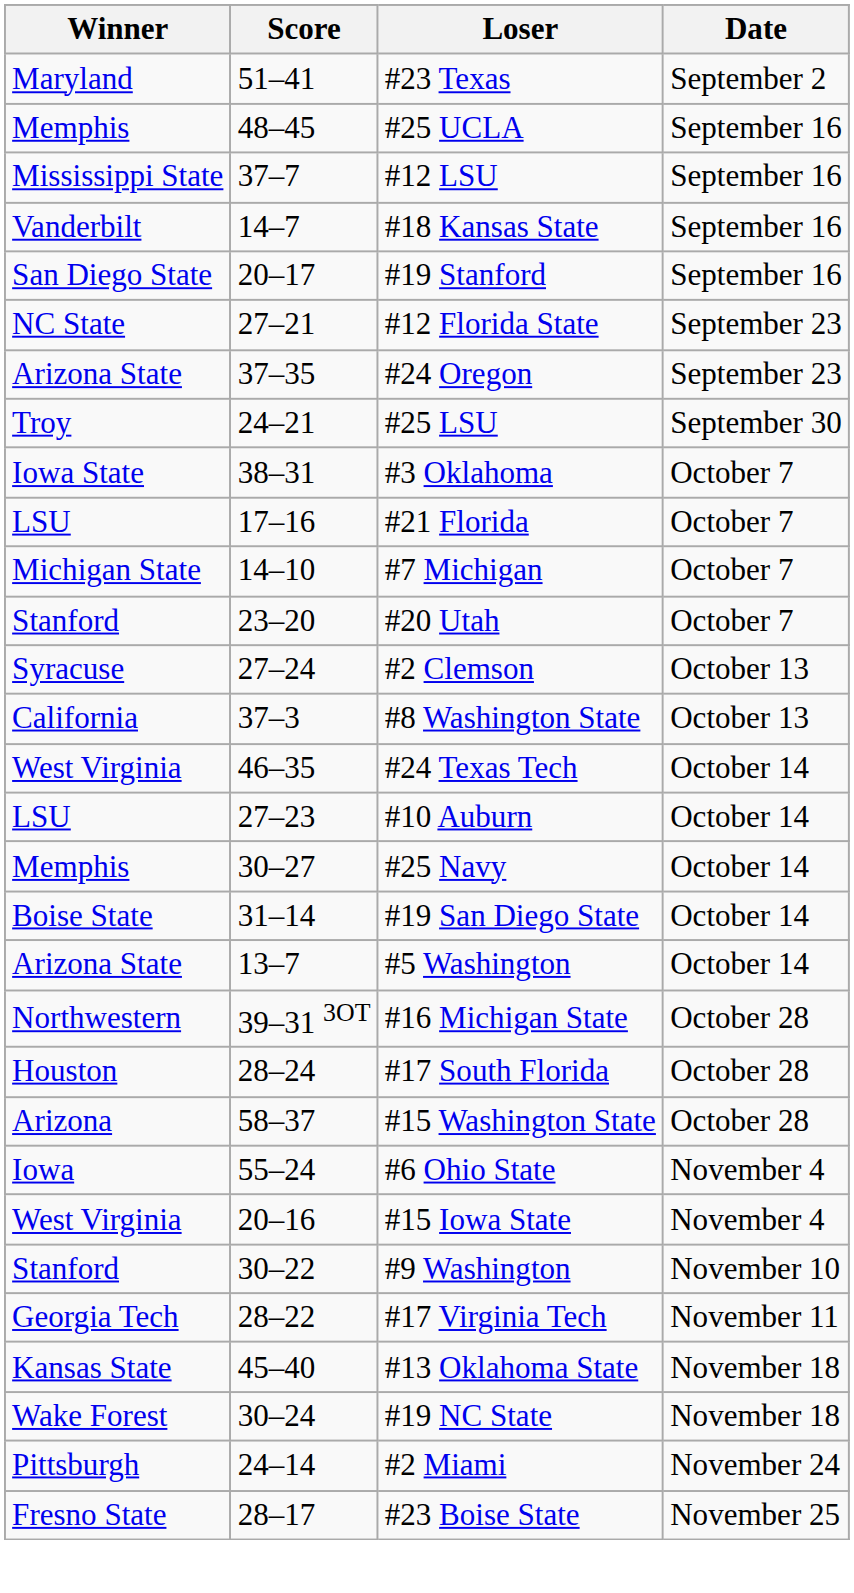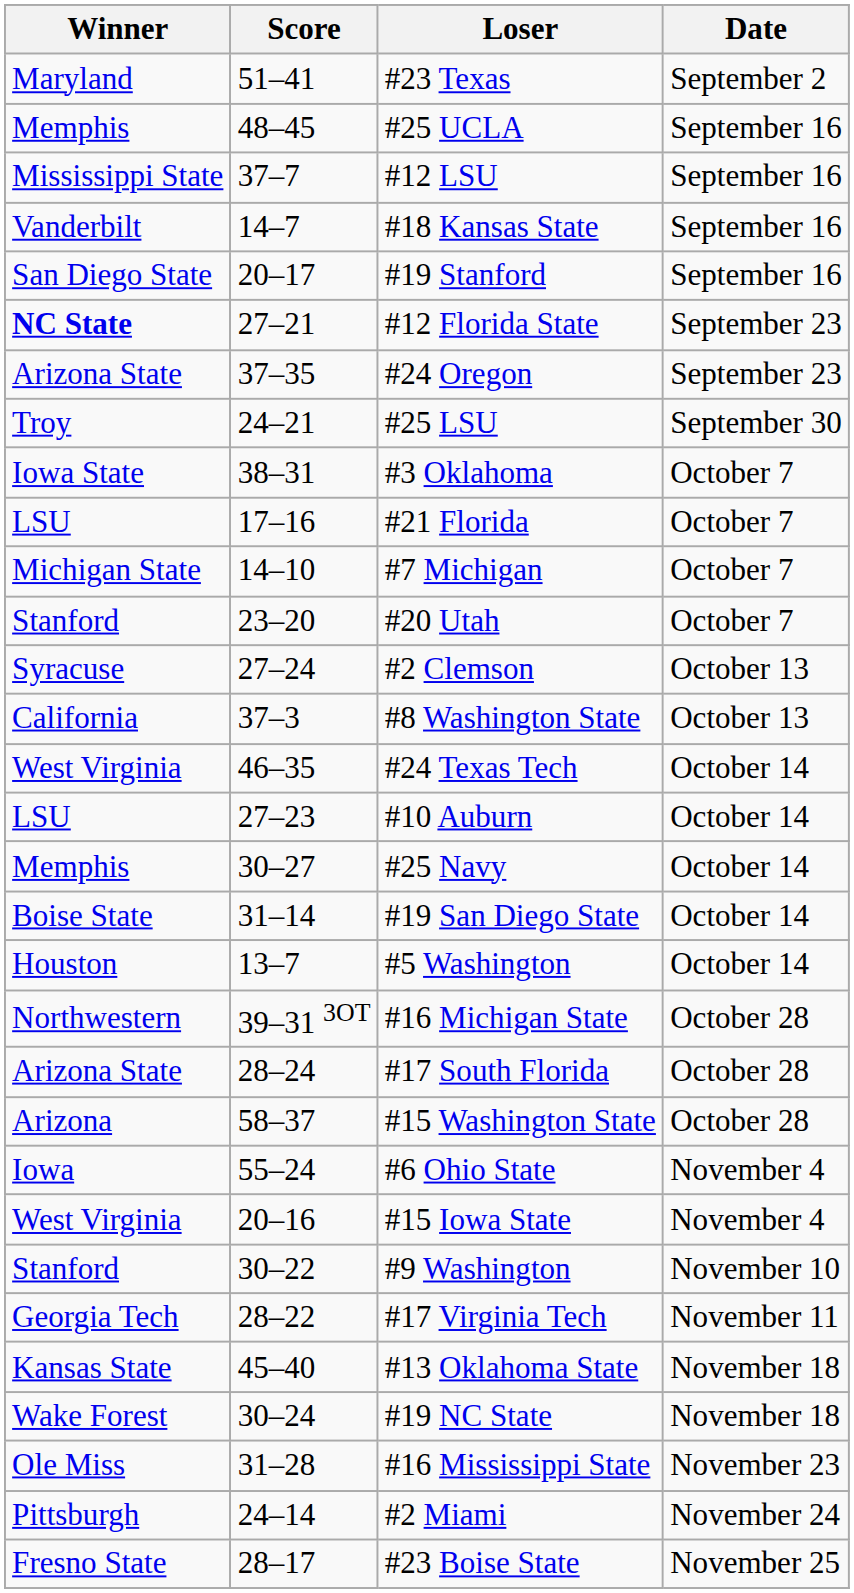#12 Florida State | Winner: normal -> bold
#5 Washington | Winner: Arizona State -> Houston
#17 South Florida | Winner: Houston -> Arizona State
+ row: Ole Miss | 31–28 | #16 Mississippi State | November 23
